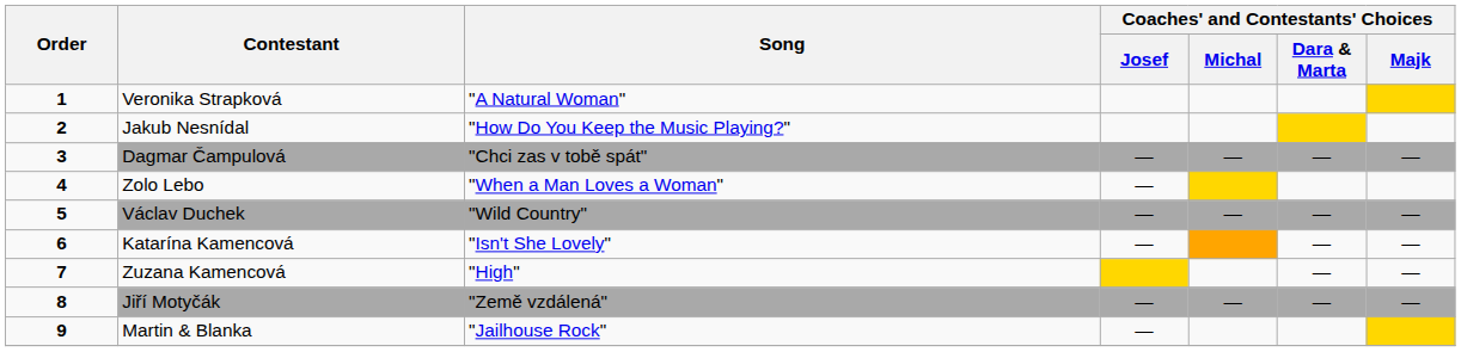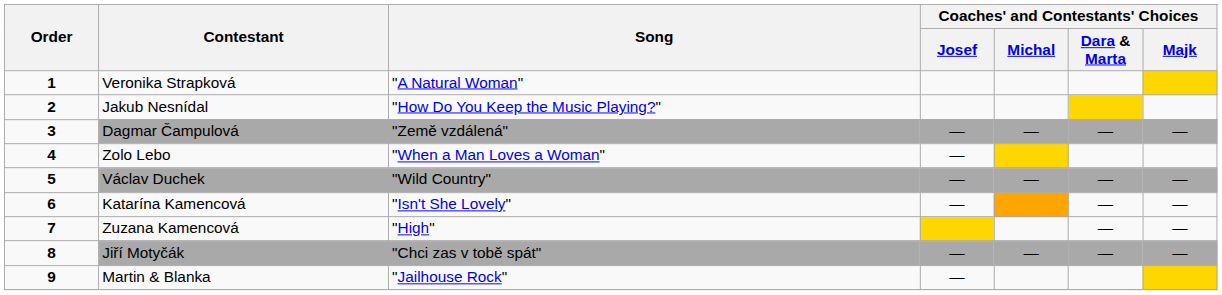Dagmar Čampulová | Song: "Chci zas v tobě spát" -> "Země vzdálená"
Jiří Motyčák | Song: "Země vzdálená" -> "Chci zas v tobě spát"
